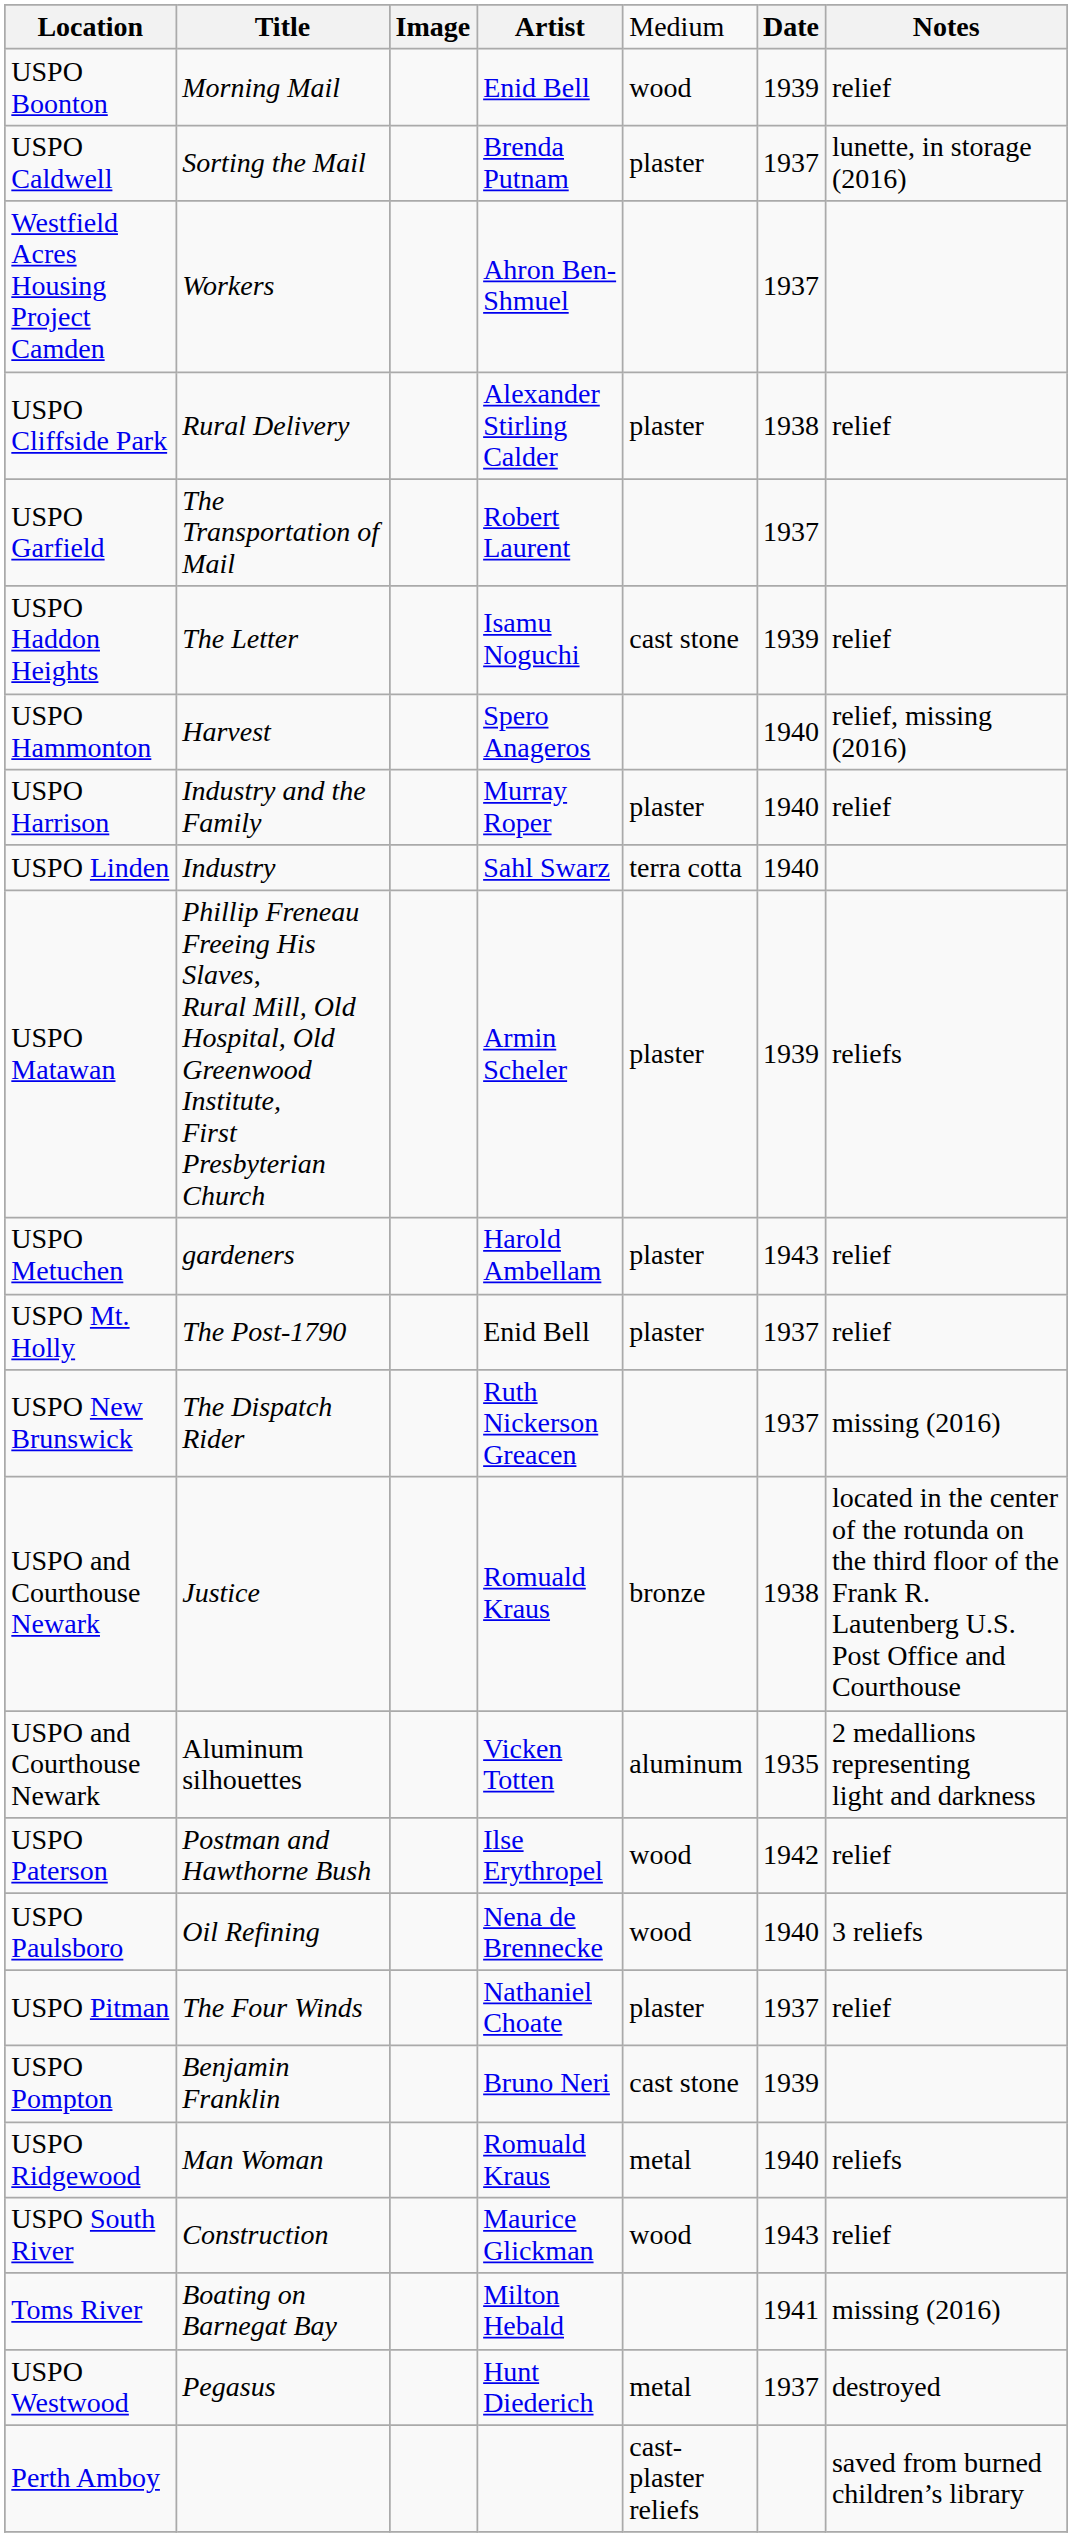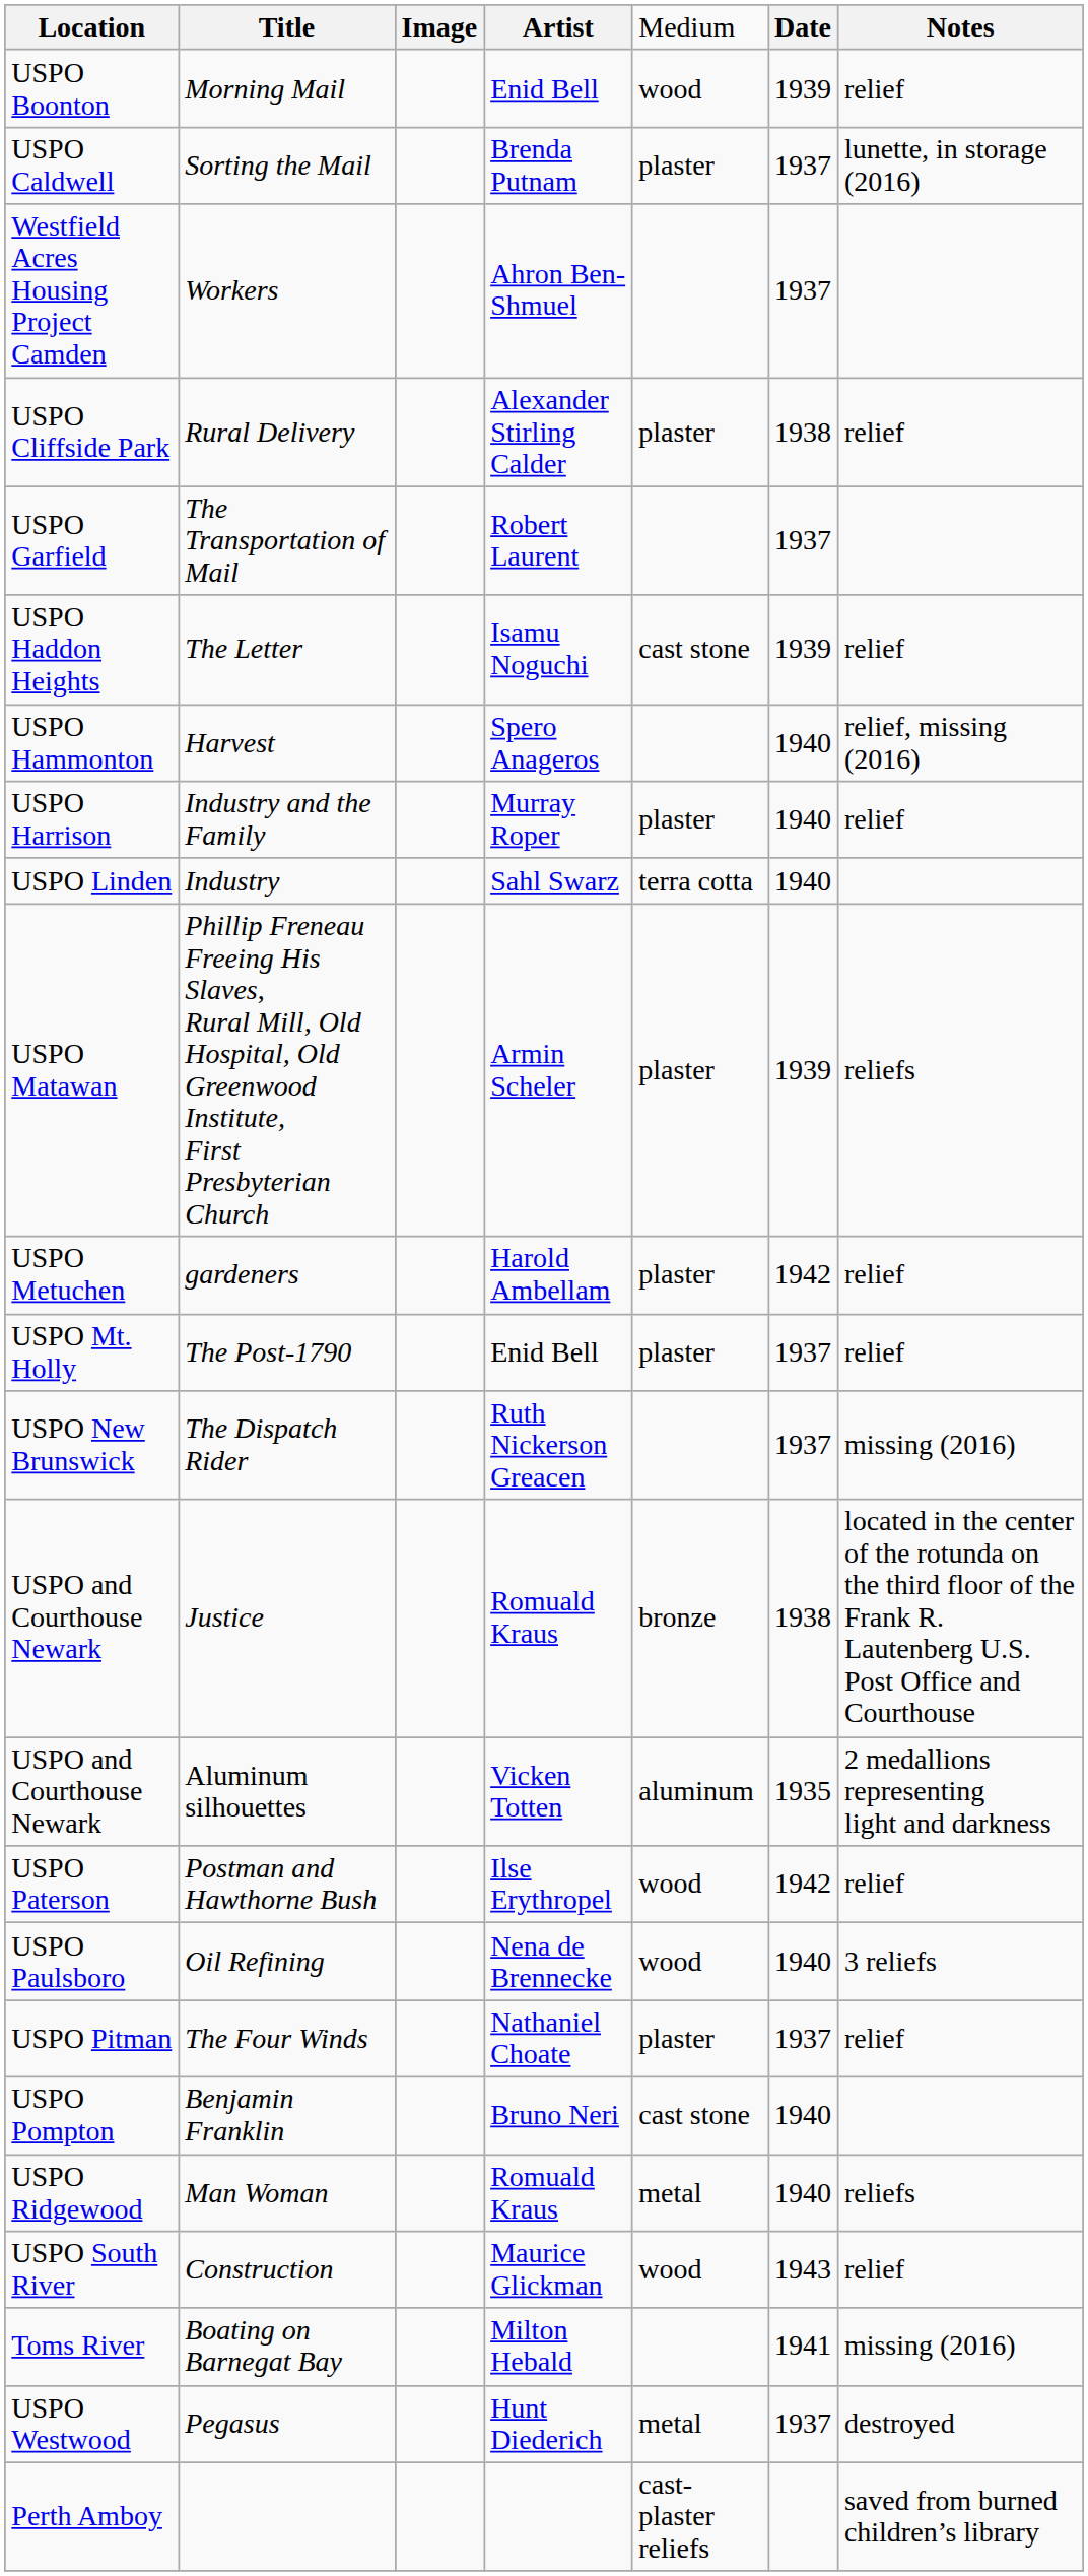gardeners | column 6: 1943 -> 1942
Benjamin Franklin | column 6: 1939 -> 1940
